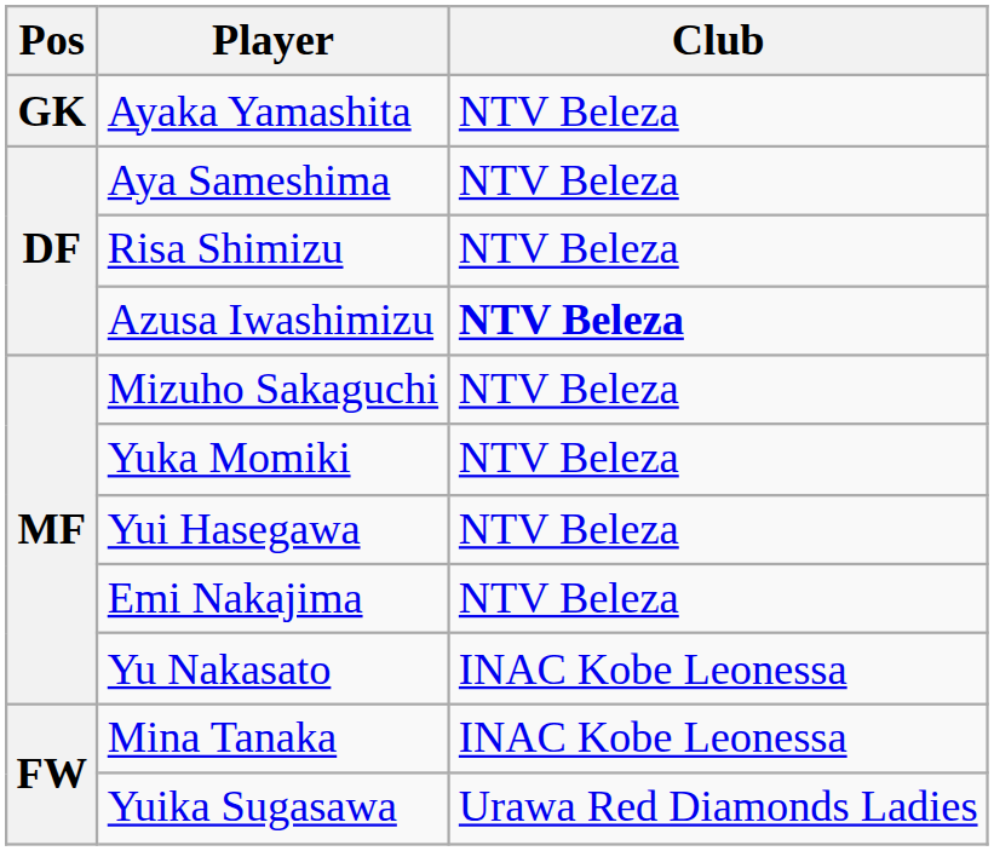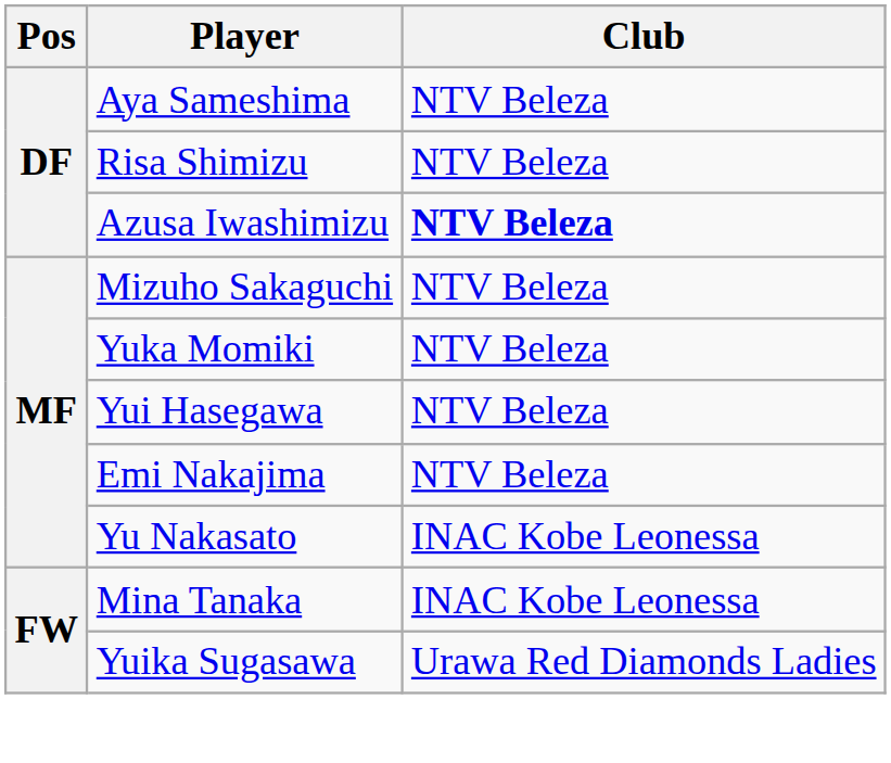- row: GK | Ayaka Yamashita | NTV Beleza
